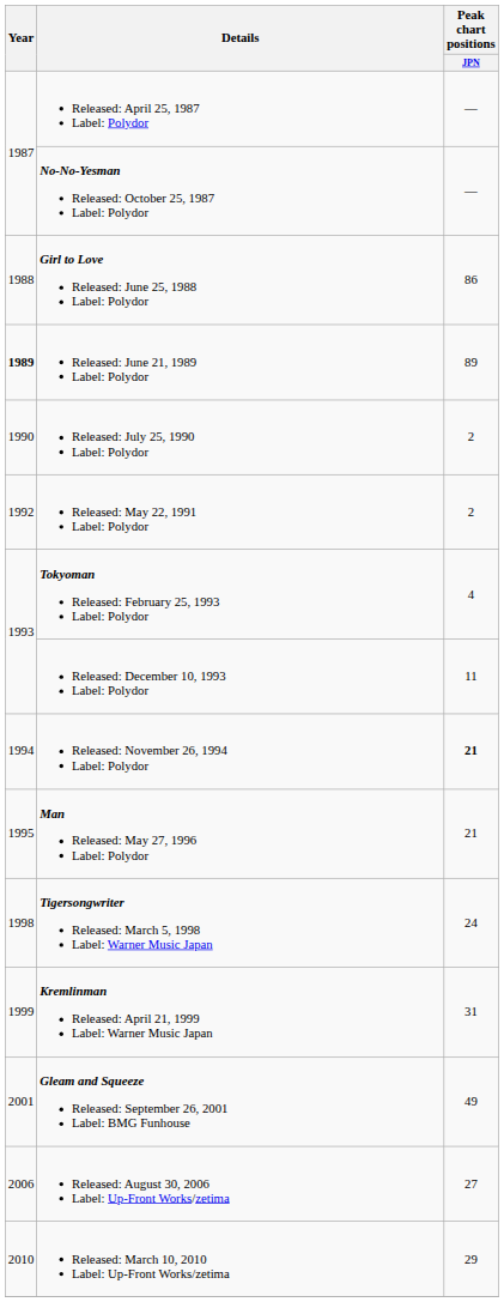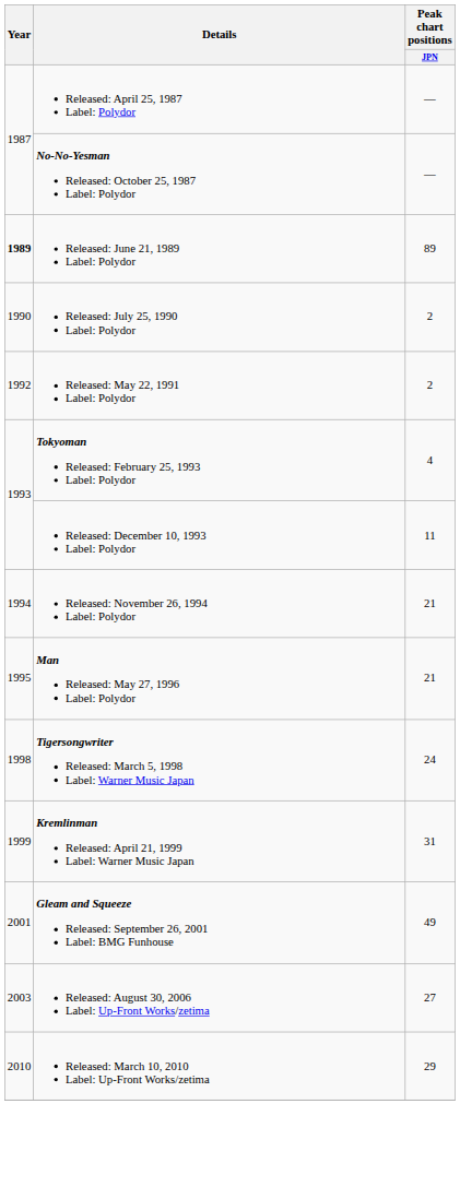- row: 1988 | Girl to Love Released: June 25, 1988 Label: Polydor | 86
Released: November 26, 1994 Label: Polydor | Peak chart positions / JPN: bold -> normal
Released: August 30, 2006 Label: Up-Front Works/zetima | Year: 2006 -> 2003
